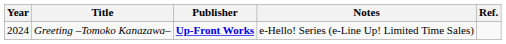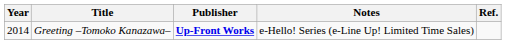Greeting –Tomoko Kanazawa– | Year: 2024 -> 2014
